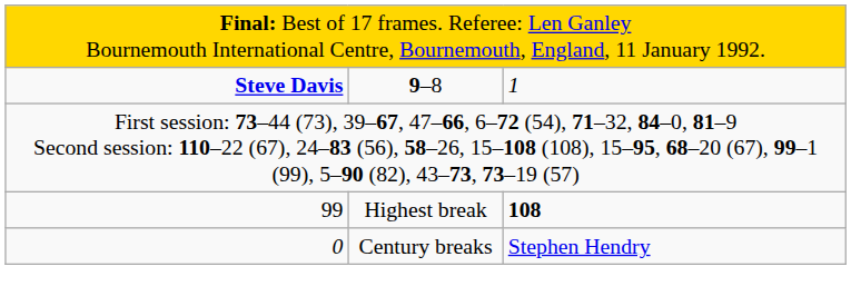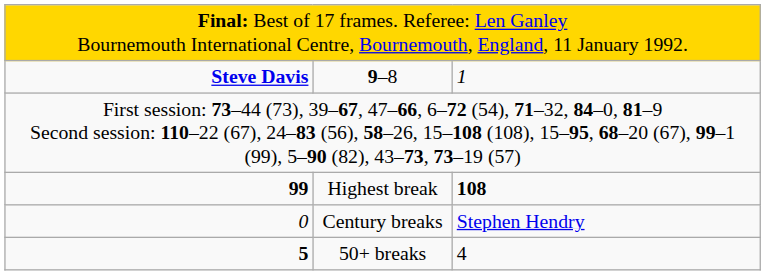Highest break | column 1: normal -> bold
+ row: 5 | 50+ breaks | 4
